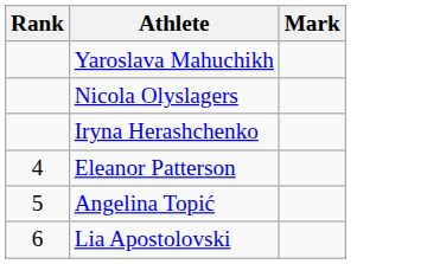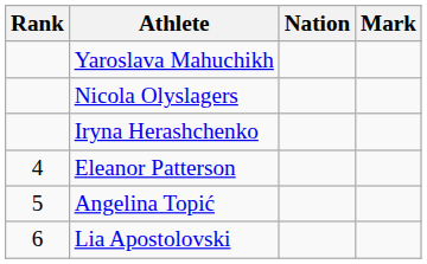+ column: Nation
